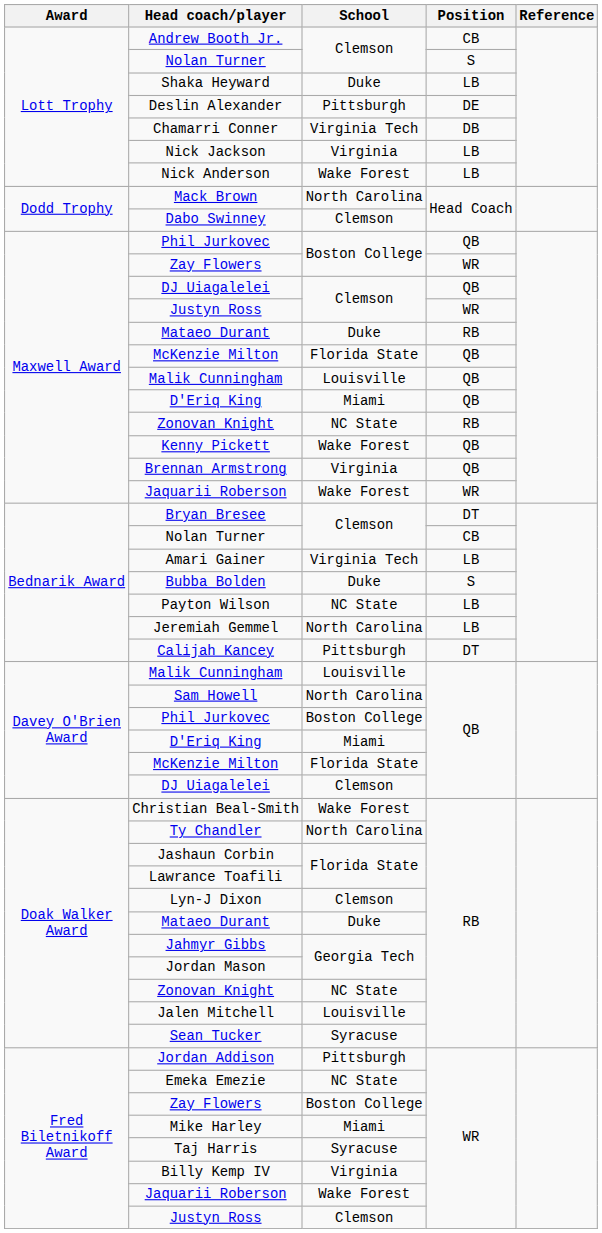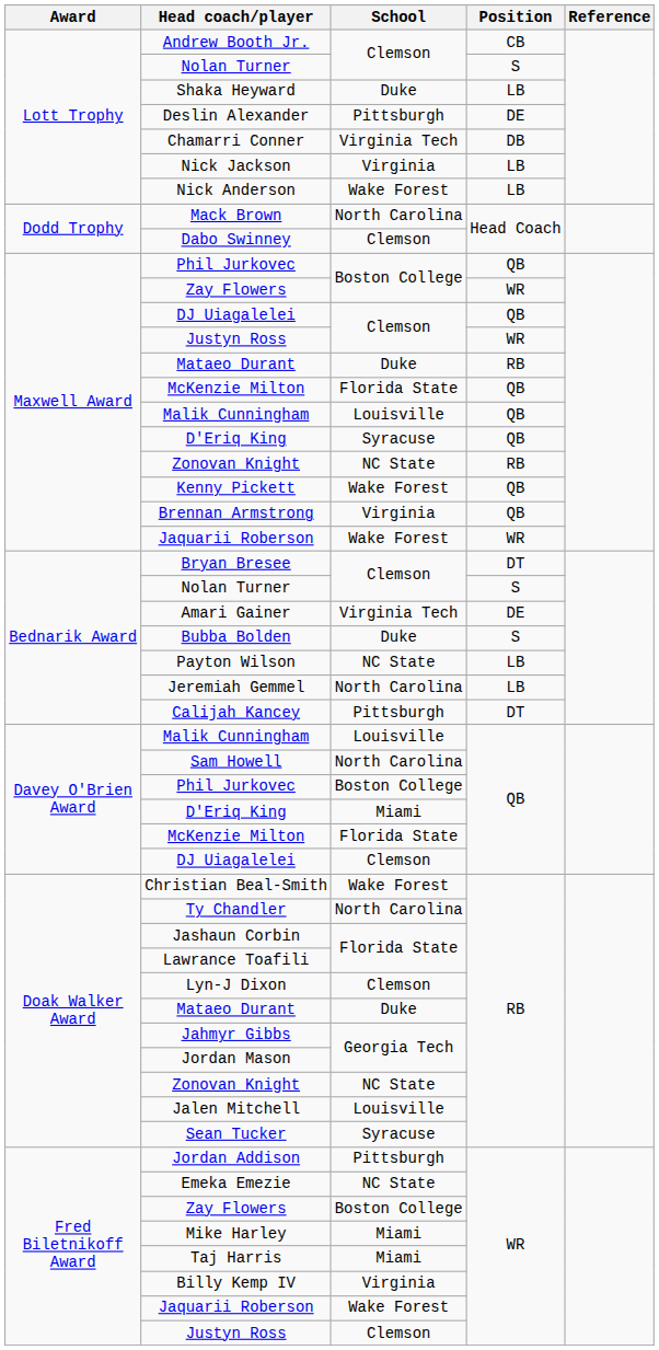Maxwell Award / D'Eriq King | School: Miami -> Syracuse
Bednarik Award / Nolan Turner | Position: CB -> S
Amari Gainer | Position: LB -> DE
Taj Harris | School: Syracuse -> Miami
